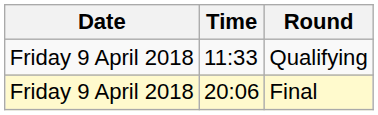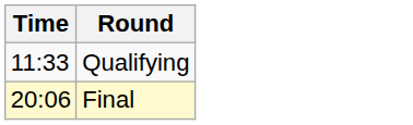- column: Date | Friday 9 April 2018 | Friday 9 April 2018
